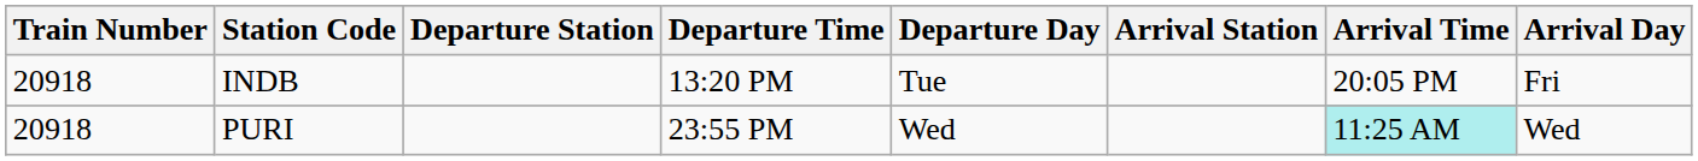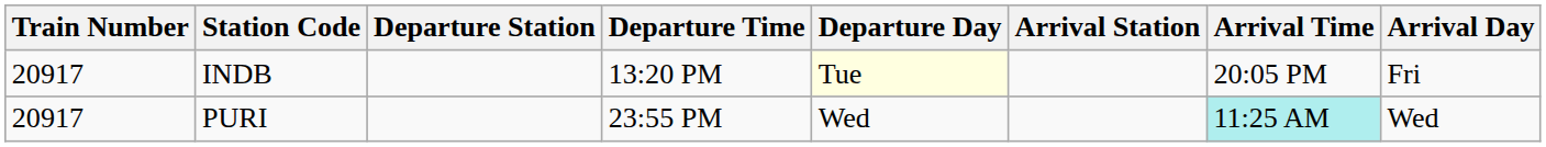INDB | Train Number: 20918 -> 20917
INDB | Departure Day: no background -> lightyellow background
PURI | Train Number: 20918 -> 20917
